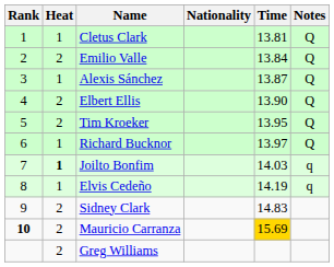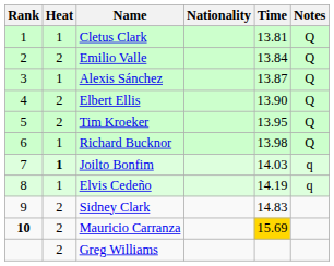Richard Bucknor | Time: 13.97 -> 13.98
